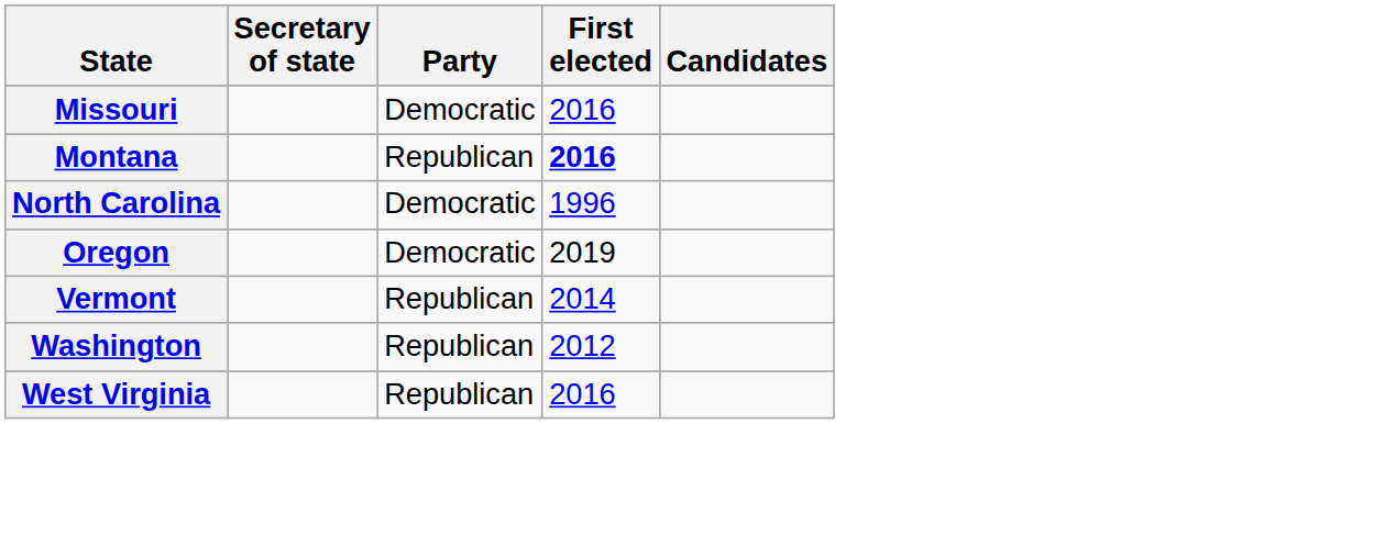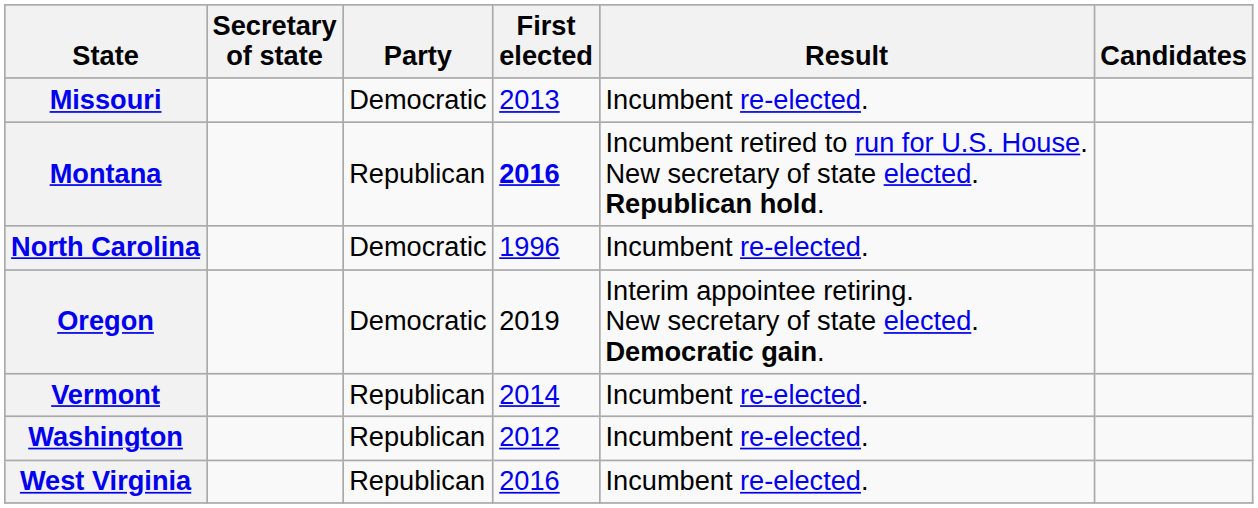+ column: Result | Incumbent re-elected. | Incumbent retired to run for U.S. House. New secretary of state elected. Republican hold. | Incumbent re-elected. | Interim appointee retiring. New secretary of state elected. Democratic gain. | Incumbent re-elected. | Incumbent re-elected. | Incumbent re-elected.
Missouri | First elected: 2016 -> 2013
